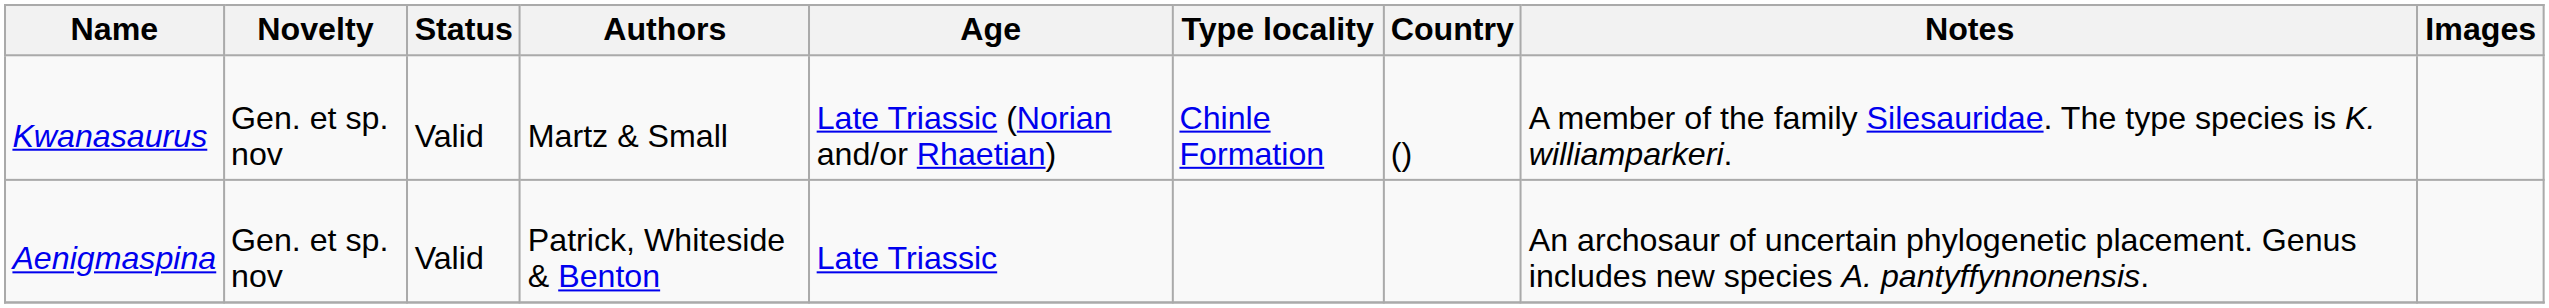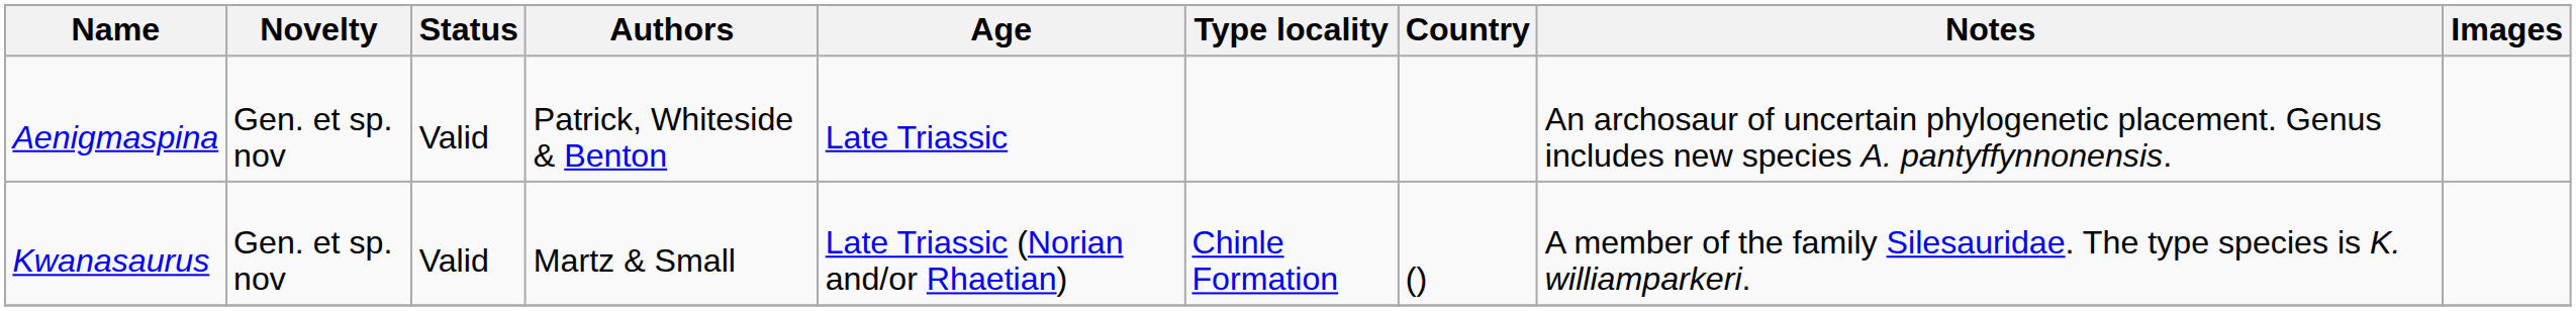rows swapped: Aenigmaspina <-> Kwanasaurus
